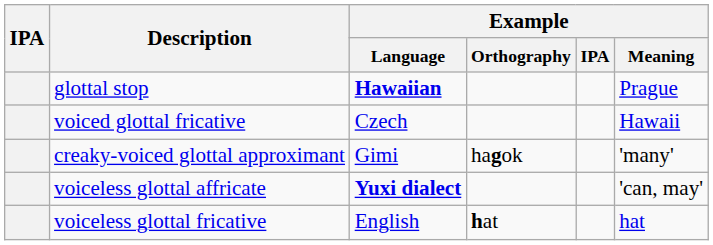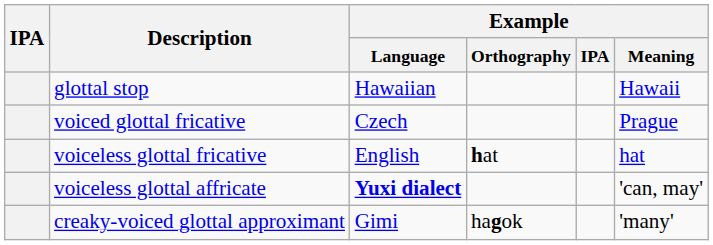glottal stop | Example / Language: bold -> normal
glottal stop | Example / Meaning: Prague -> Hawaii
voiced glottal fricative | Example / Meaning: Hawaii -> Prague
rows swapped: voiceless glottal fricative <-> creaky-voiced glottal approximant
